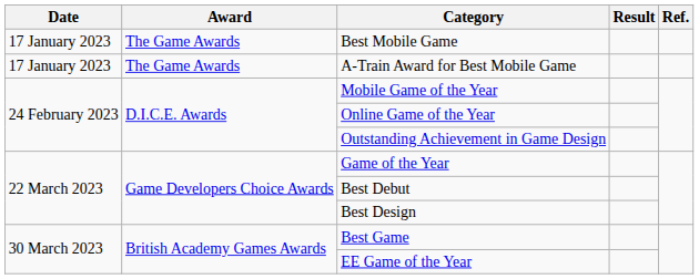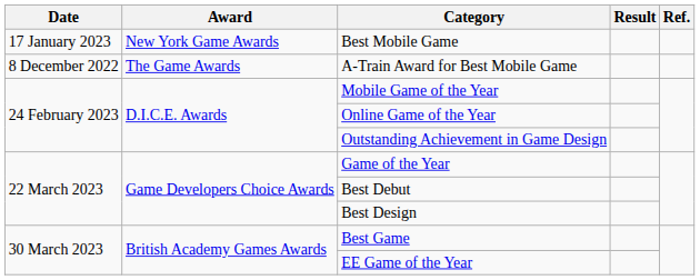Best Mobile Game | Award: The Game Awards -> New York Game Awards
A-Train Award for Best Mobile Game | Date: 17 January 2023 -> 8 December 2022
